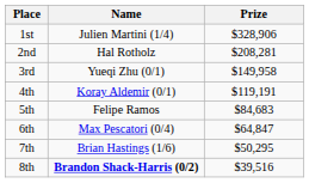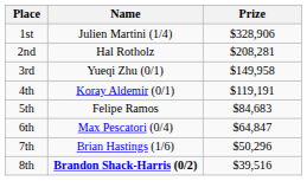7th | Prize: $50,295 -> $50,296
